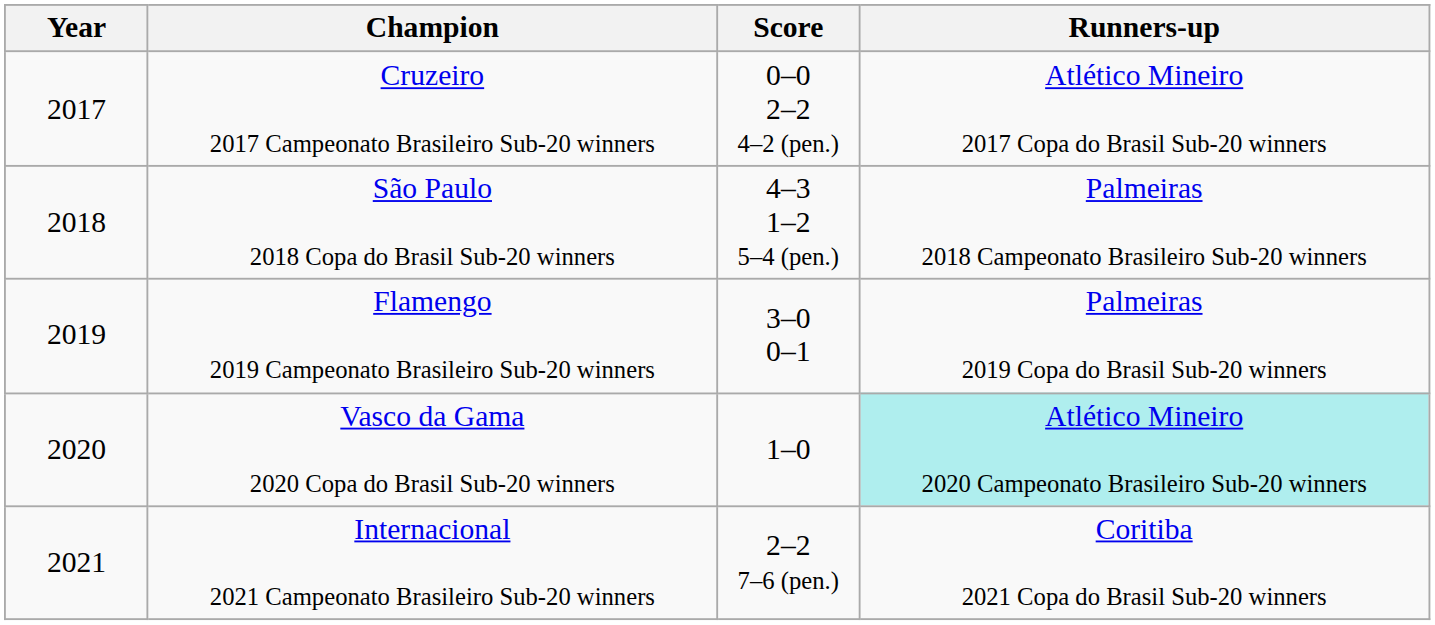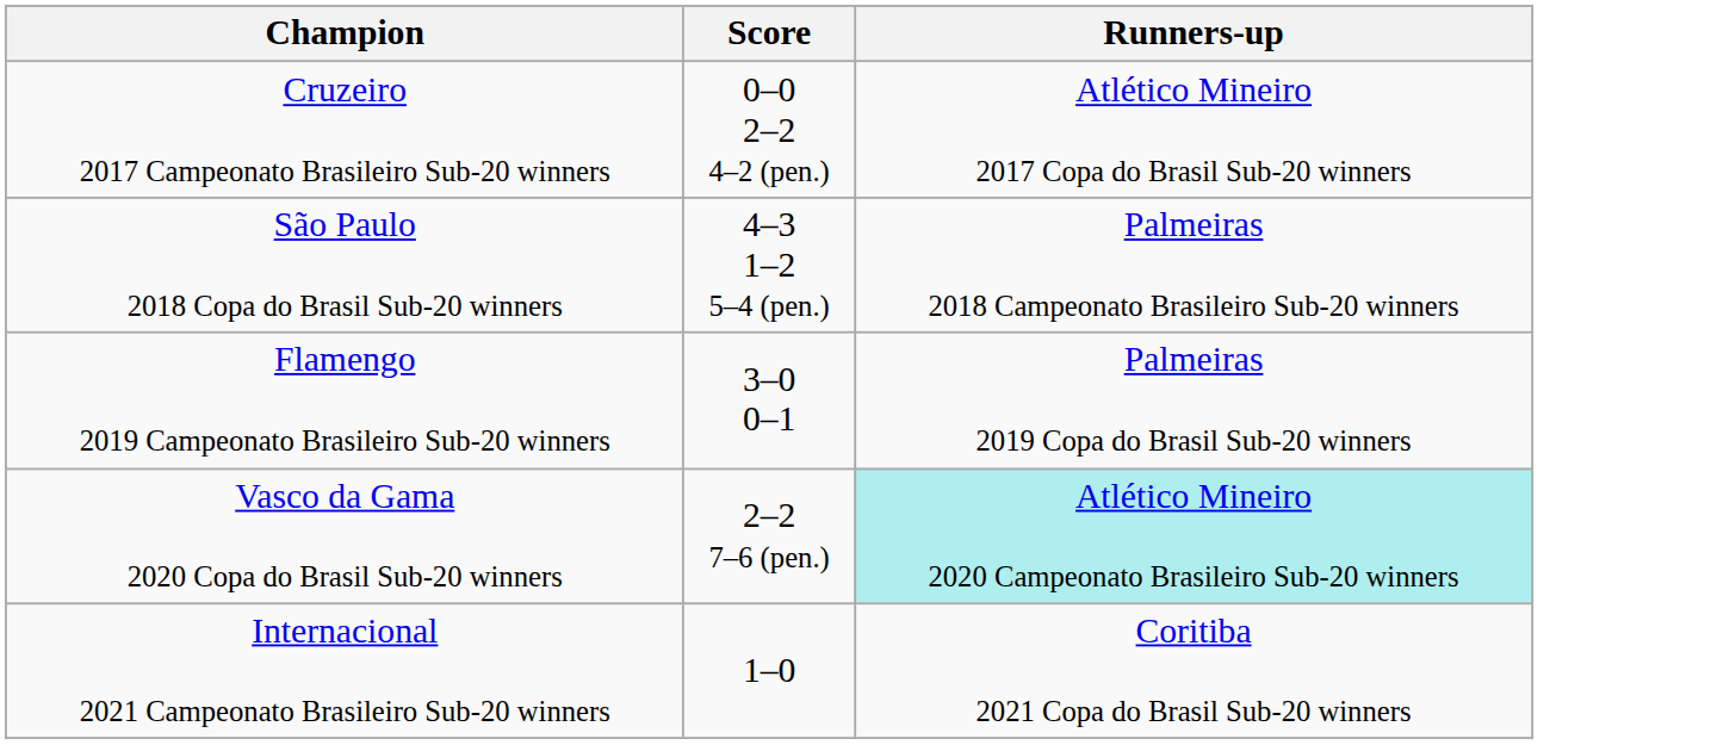- column: Year | 2017 | 2018 | 2019 | 2020 | 2021
Vasco da Gama 2020 Copa do Brasil Sub-20 winners | Score: 1–0 -> 2–2 7–6 (pen.)
Internacional 2021 Campeonato Brasileiro Sub-20 winners | Score: 2–2 7–6 (pen.) -> 1–0
